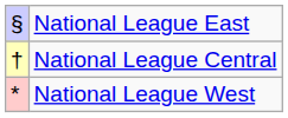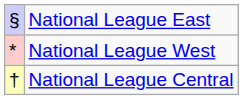rows swapped: National League Central <-> National League West
